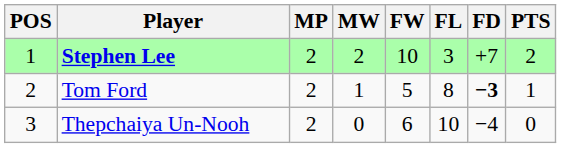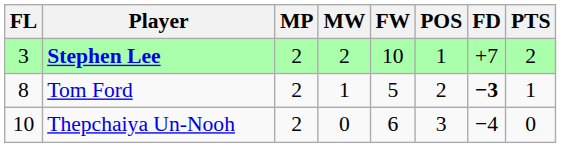columns swapped: POS <-> FL
